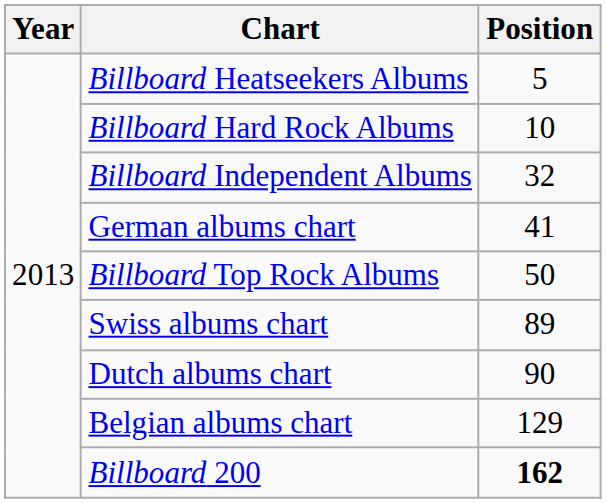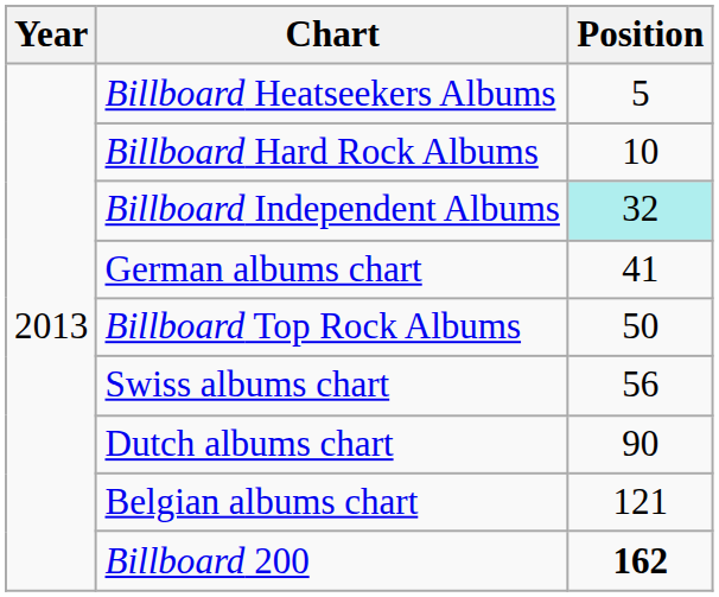Billboard Independent Albums | Position: no background -> paleturquoise background
Swiss albums chart | Position: 89 -> 56
Belgian albums chart | Position: 129 -> 121
